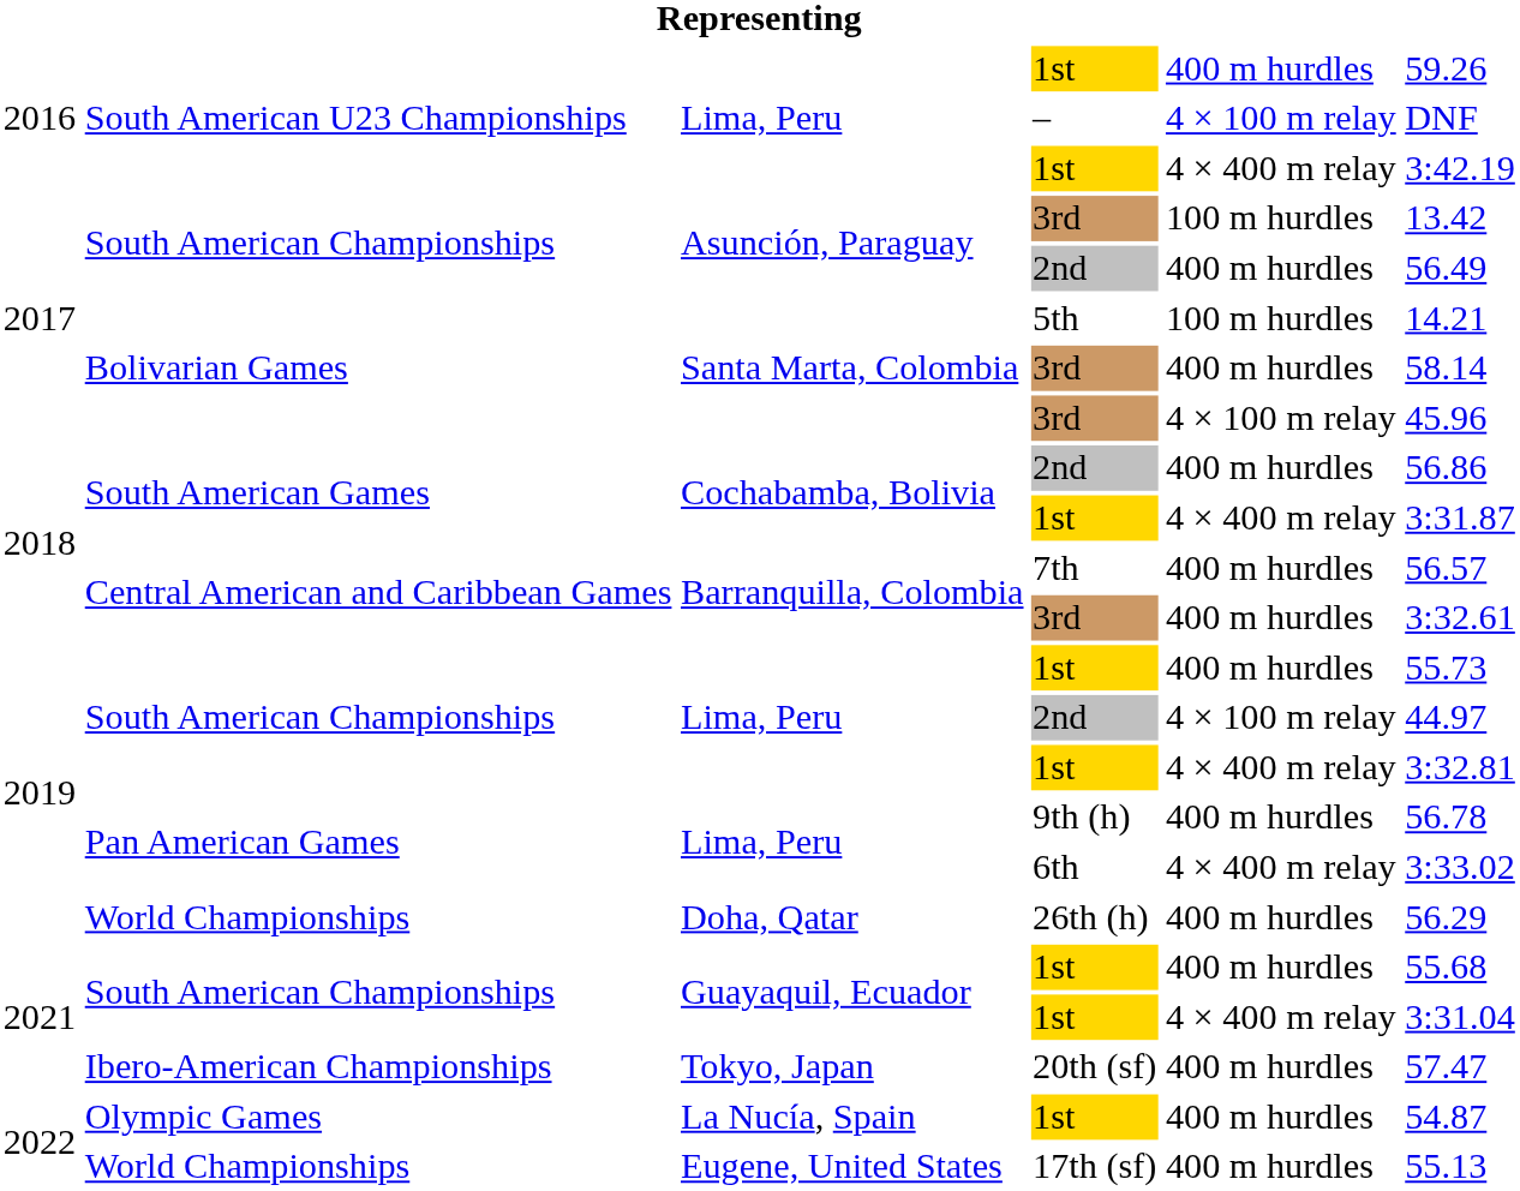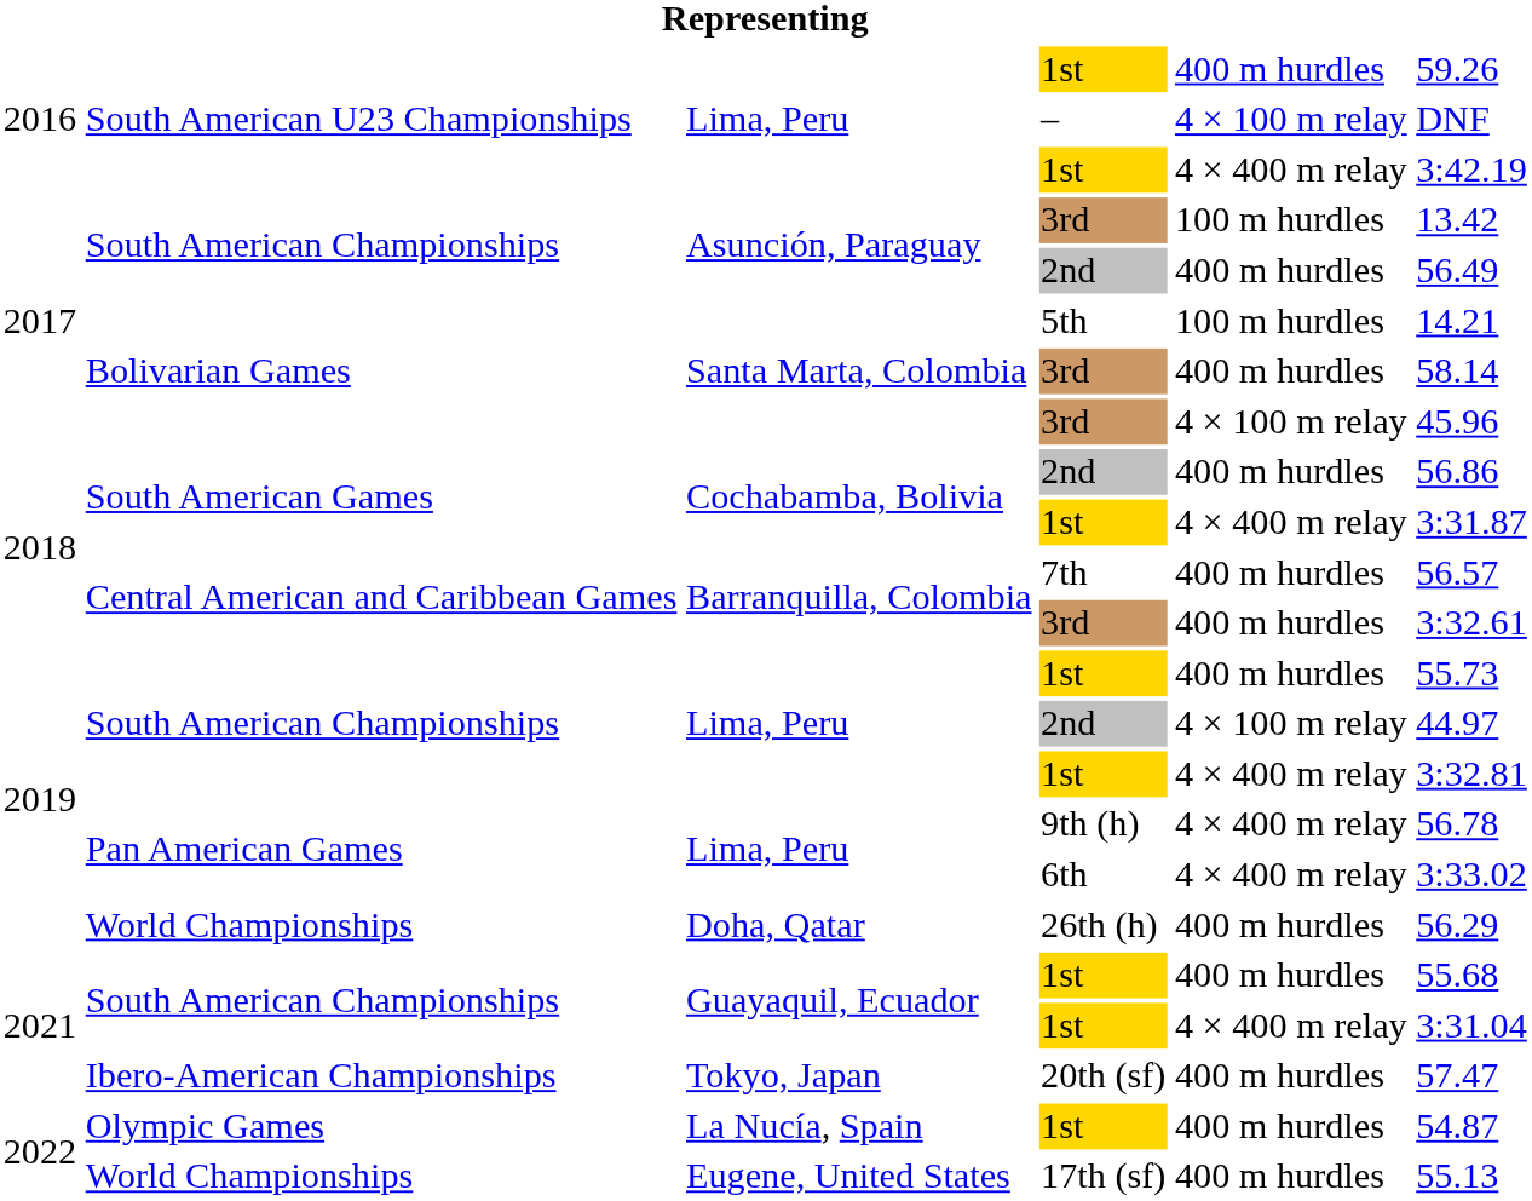9th (h) | column 5: 400 m hurdles -> 4 × 400 m relay
